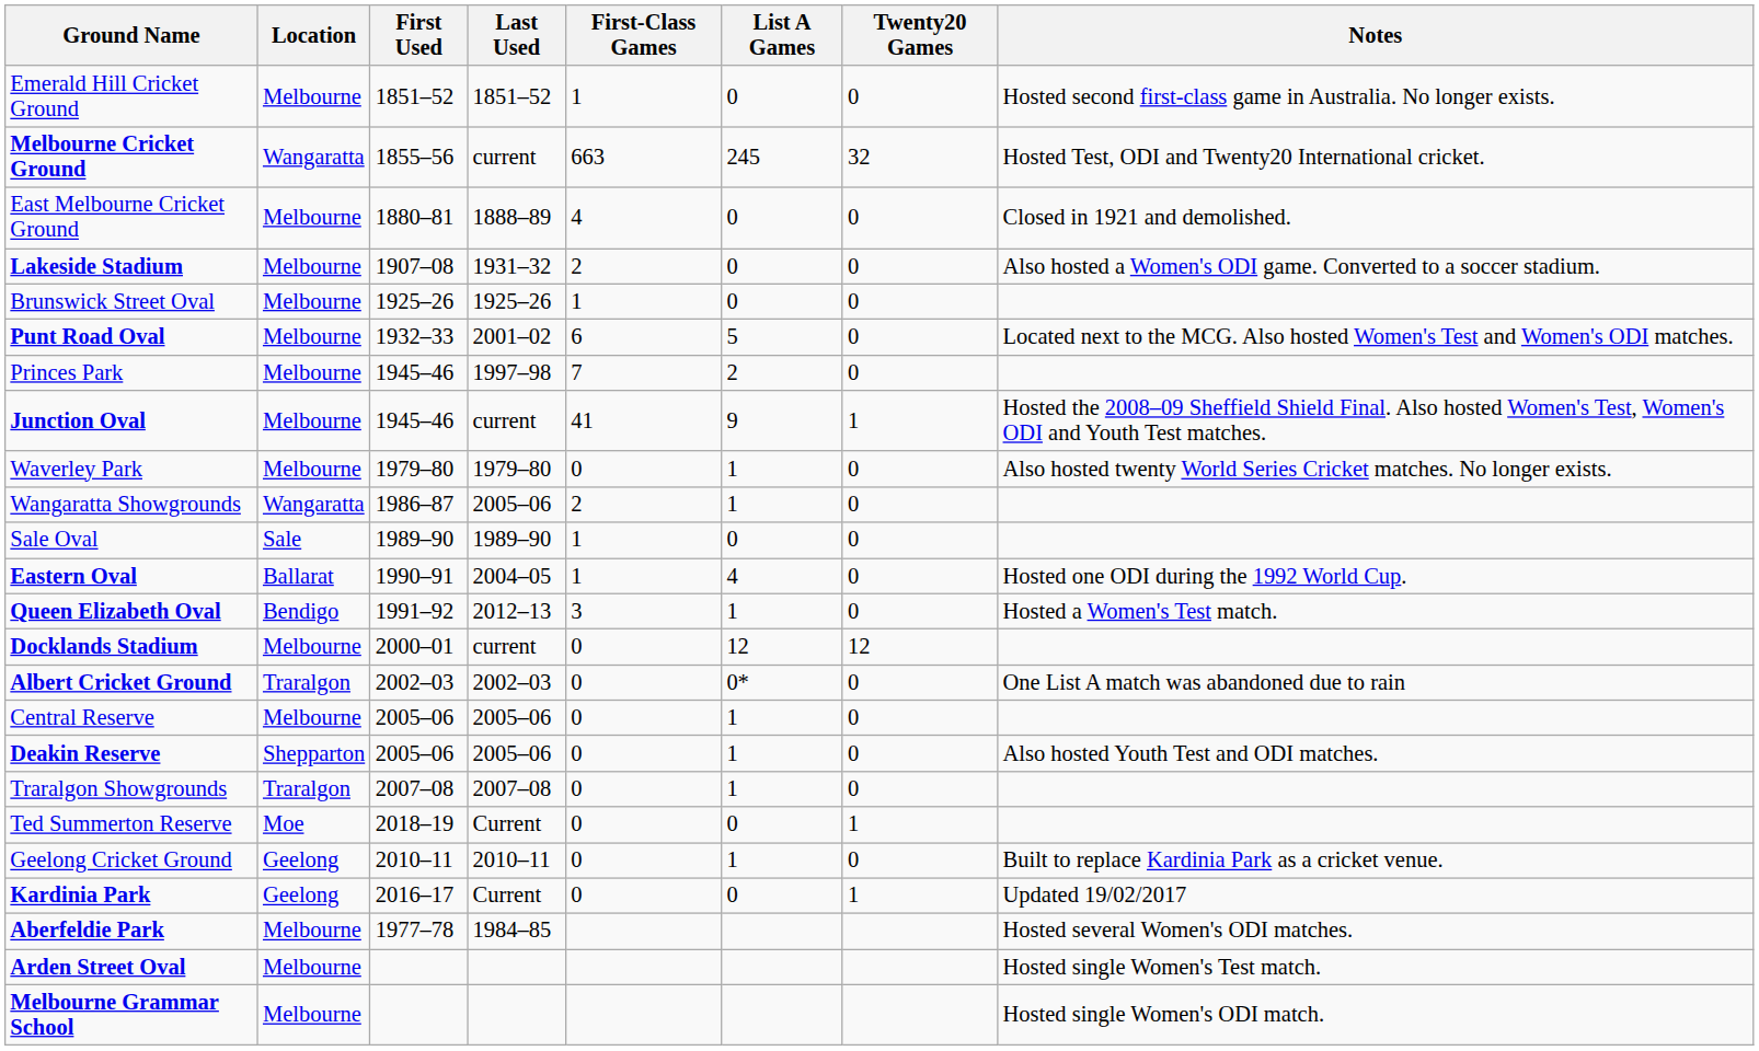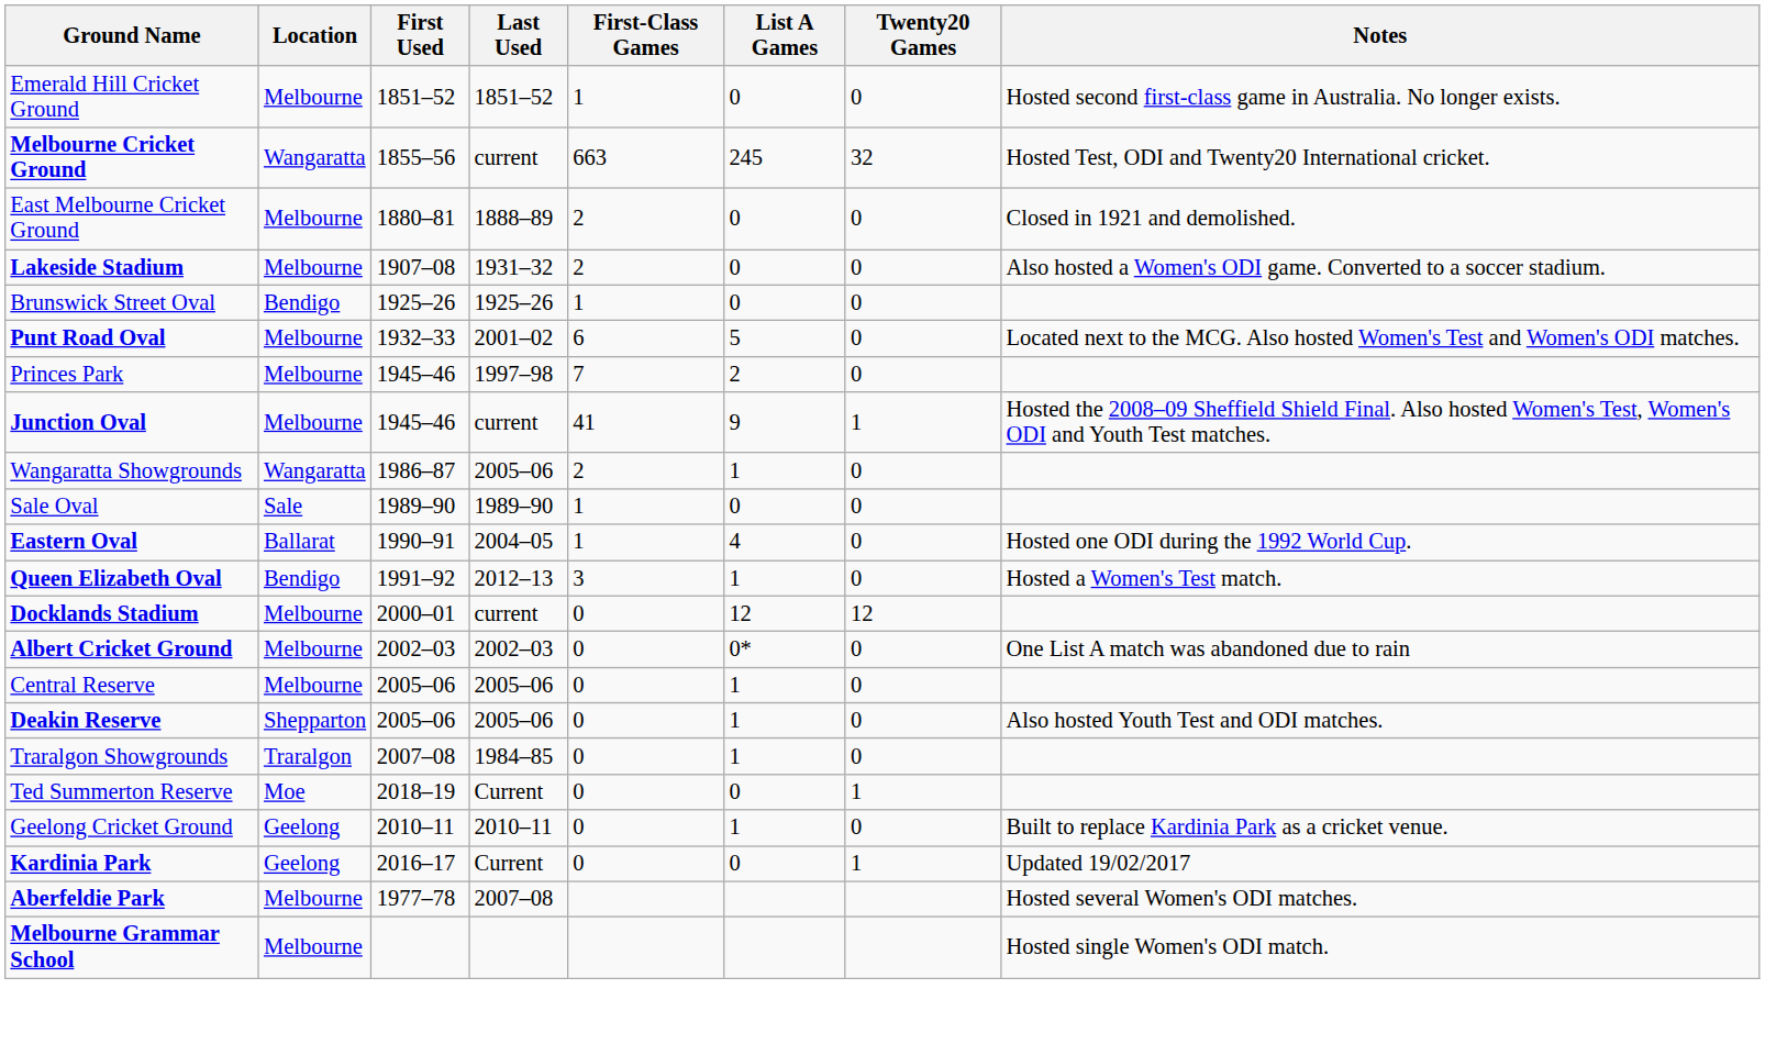East Melbourne Cricket Ground | First-Class Games: 4 -> 2
Brunswick Street Oval | Location: Melbourne -> Bendigo
- row: Waverley Park | Melbourne | 1979–80 | 1979–80 | 0 | 1 | 0 | Also hosted twenty World Series Cricket matches. No longer exists.
Albert Cricket Ground | Location: Traralgon -> Melbourne
Traralgon Showgrounds | Last Used: 2007–08 -> 1984–85
Aberfeldie Park | Last Used: 1984–85 -> 2007–08
- row: Arden Street Oval | Melbourne | Hosted single Women's Test match.
